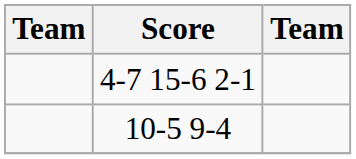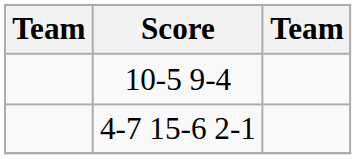rows swapped: 10-5 9-4 <-> 4-7 15-6 2-1
